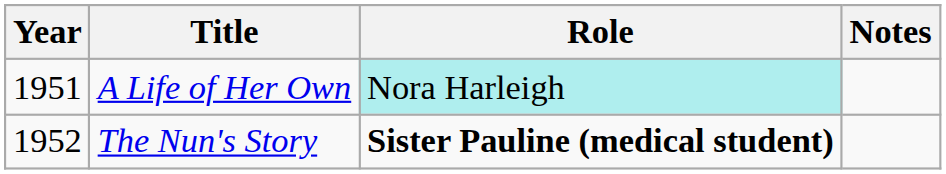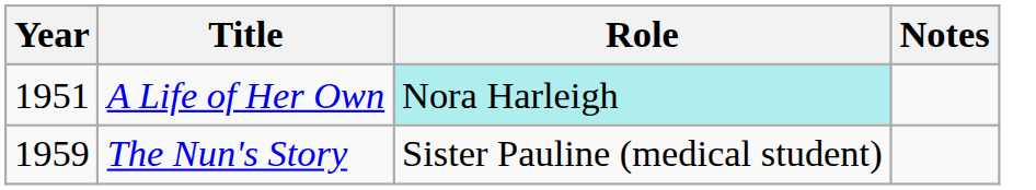The Nun's Story | Year: 1952 -> 1959
The Nun's Story | Role: bold -> normal
